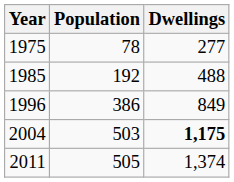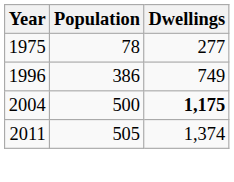- row: 1985 | 192 | 488
1996 | Dwellings: 849 -> 749
2004 | Population: 503 -> 500
